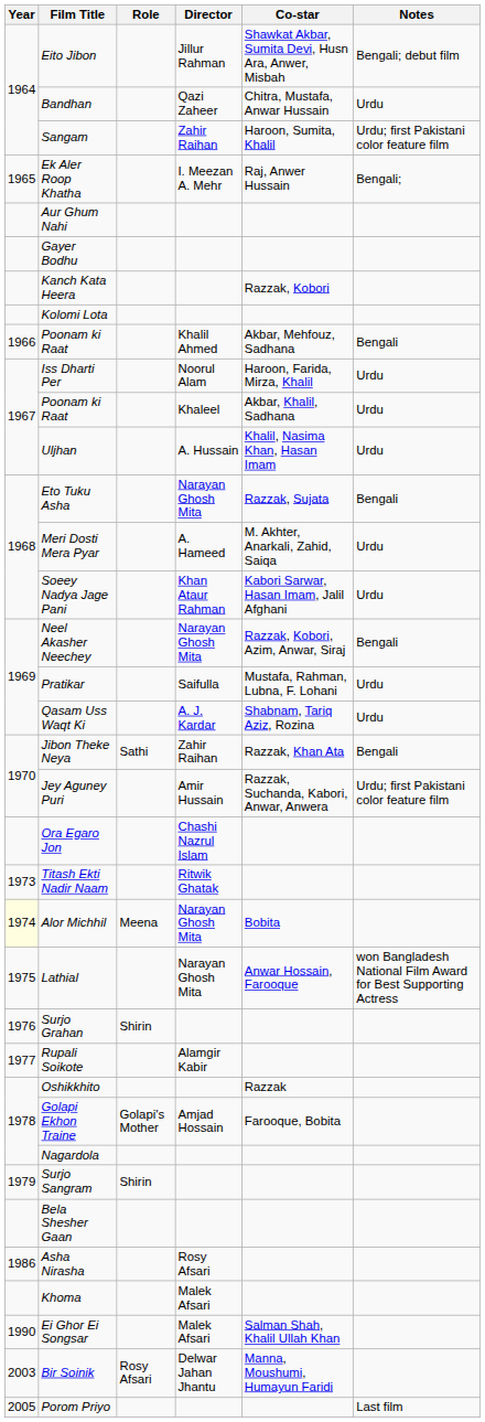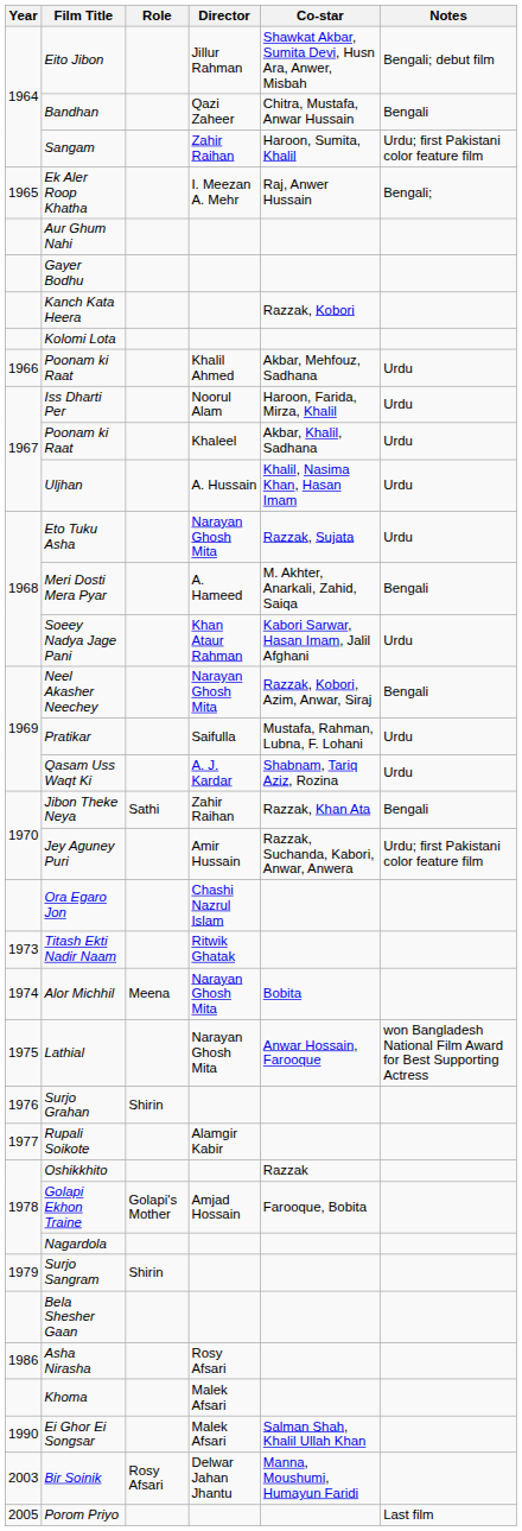Bandhan | Notes: Urdu -> Bengali
Poonam ki Raat / Khalil Ahmed | Notes: Bengali -> Urdu
Eto Tuku Asha | Notes: Bengali -> Urdu
Meri Dosti Mera Pyar | Notes: Urdu -> Bengali
Alor Michhil | Year: lightyellow background -> no background
